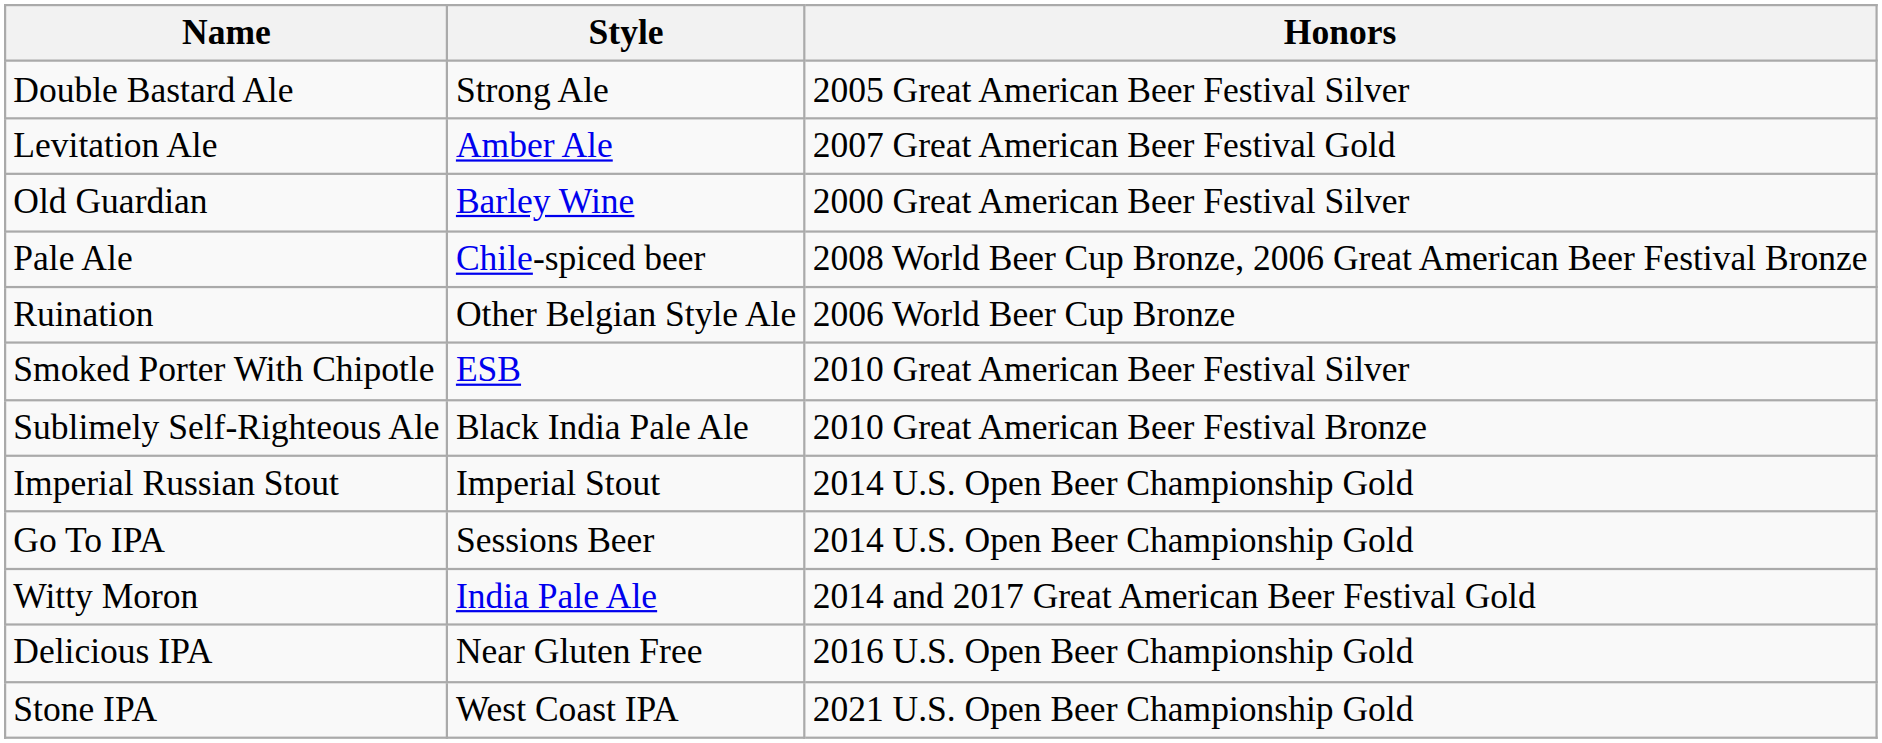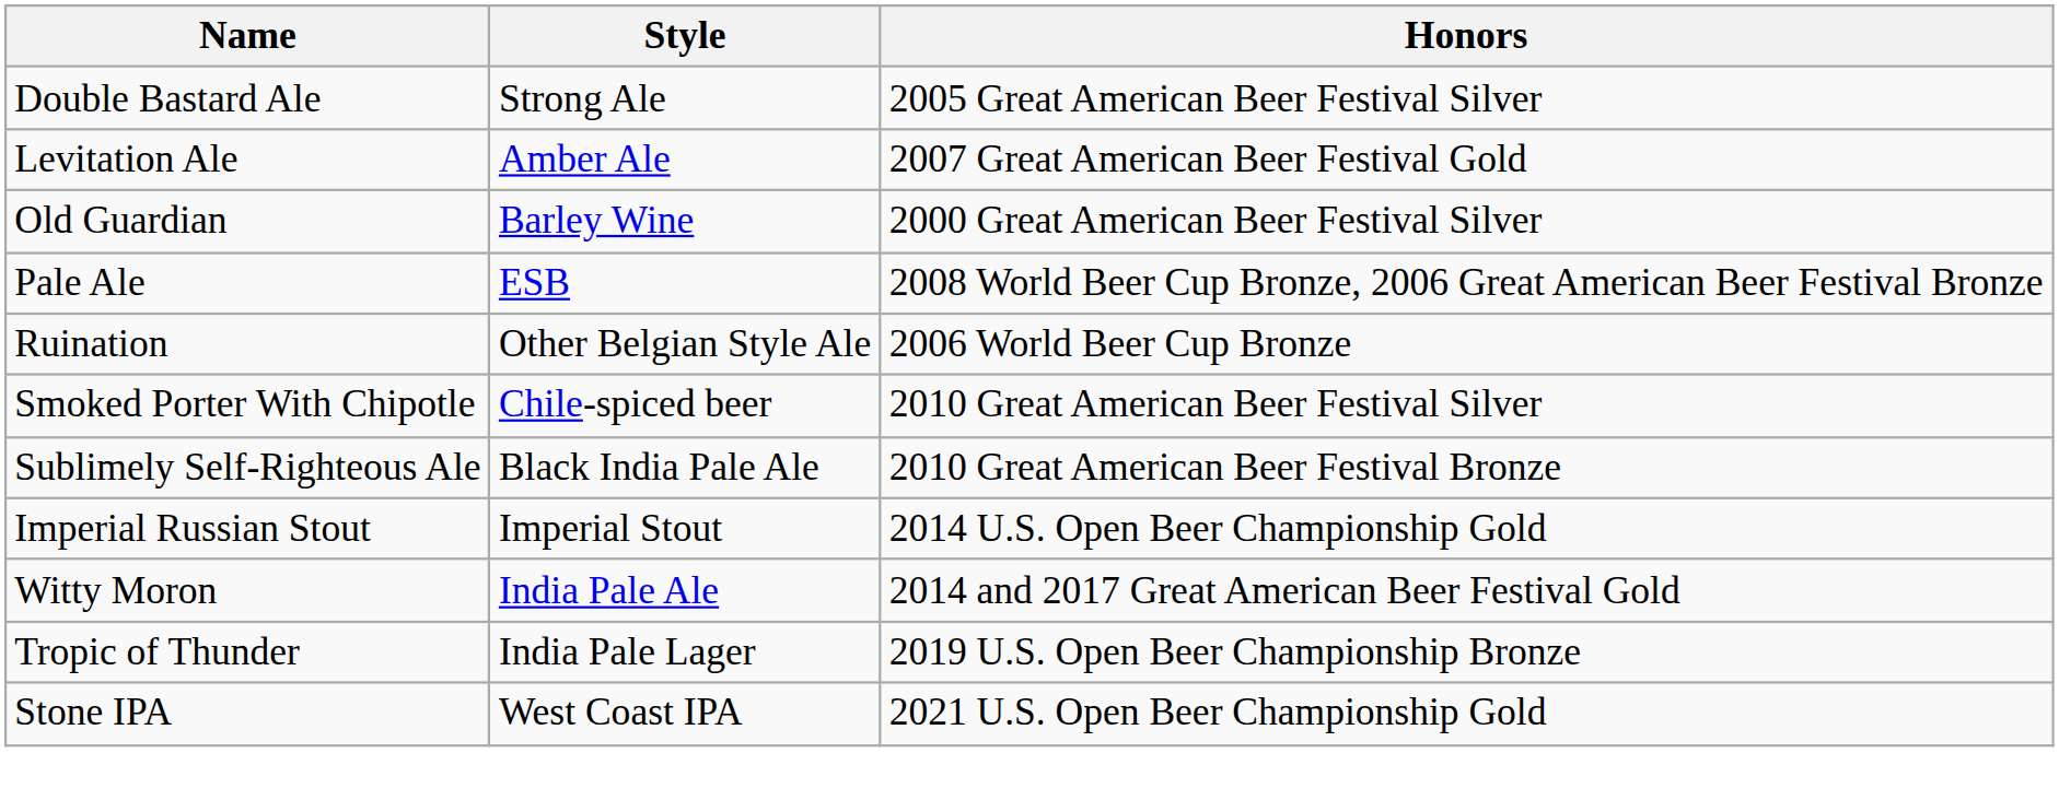Pale Ale | Style: Chile-spiced beer -> ESB
Smoked Porter With Chipotle | Style: ESB -> Chile-spiced beer
- row: Go To IPA | Sessions Beer | 2014 U.S. Open Beer Championship Gold
- row: Delicious IPA | Near Gluten Free | 2016 U.S. Open Beer Championship Gold
+ row: Tropic of Thunder | India Pale Lager | 2019 U.S. Open Beer Championship Bronze
